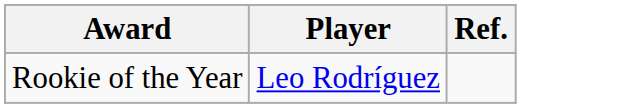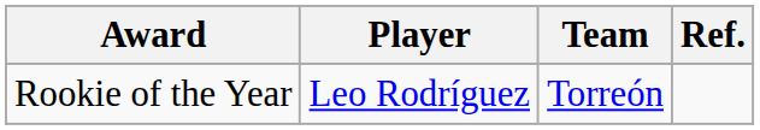+ column: Team | Torreón
